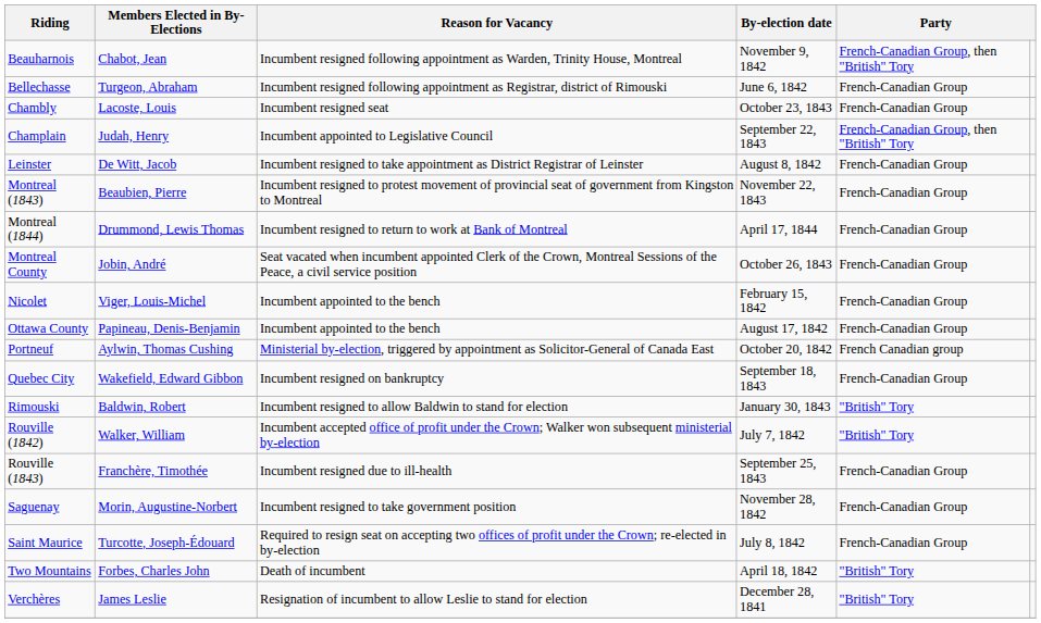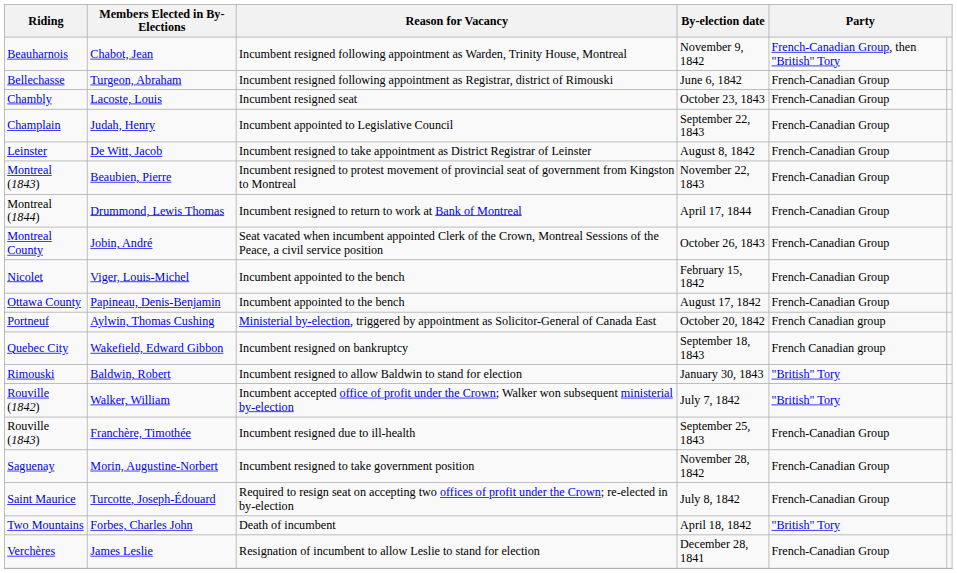Champlain | column 5: French-Canadian Group, then "British" Tory -> French-Canadian Group
Quebec City | column 5: French-Canadian Group -> French Canadian group
Verchères | column 5: "British" Tory -> French-Canadian Group
